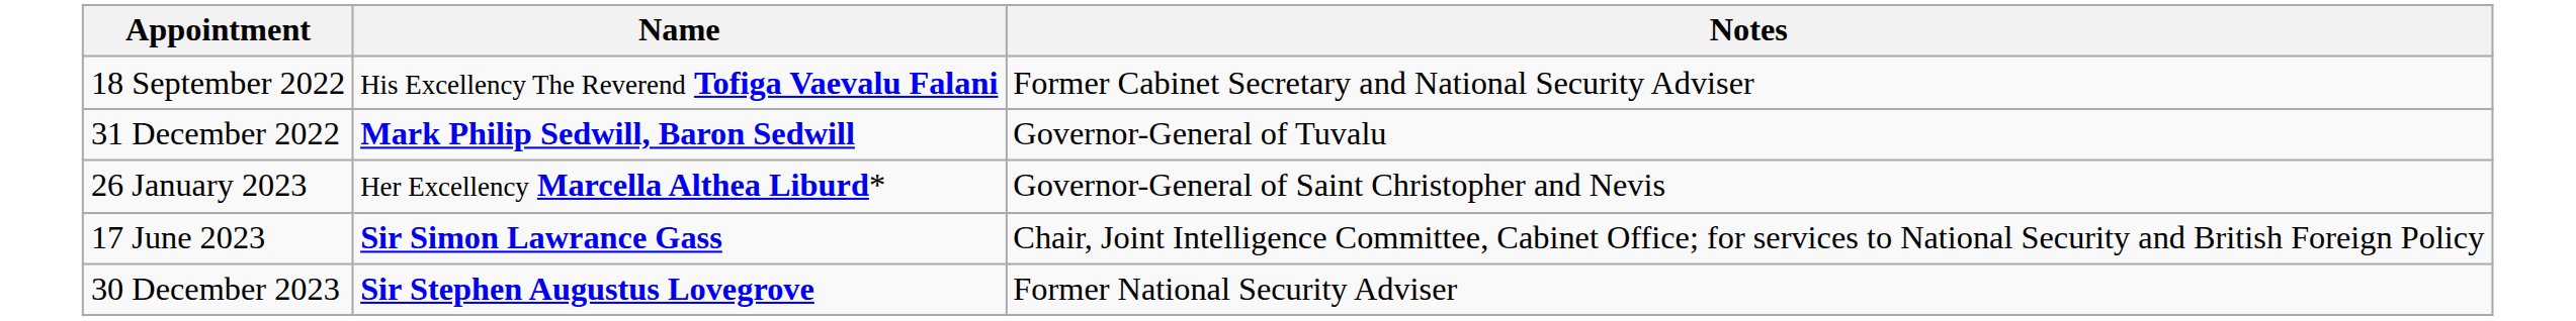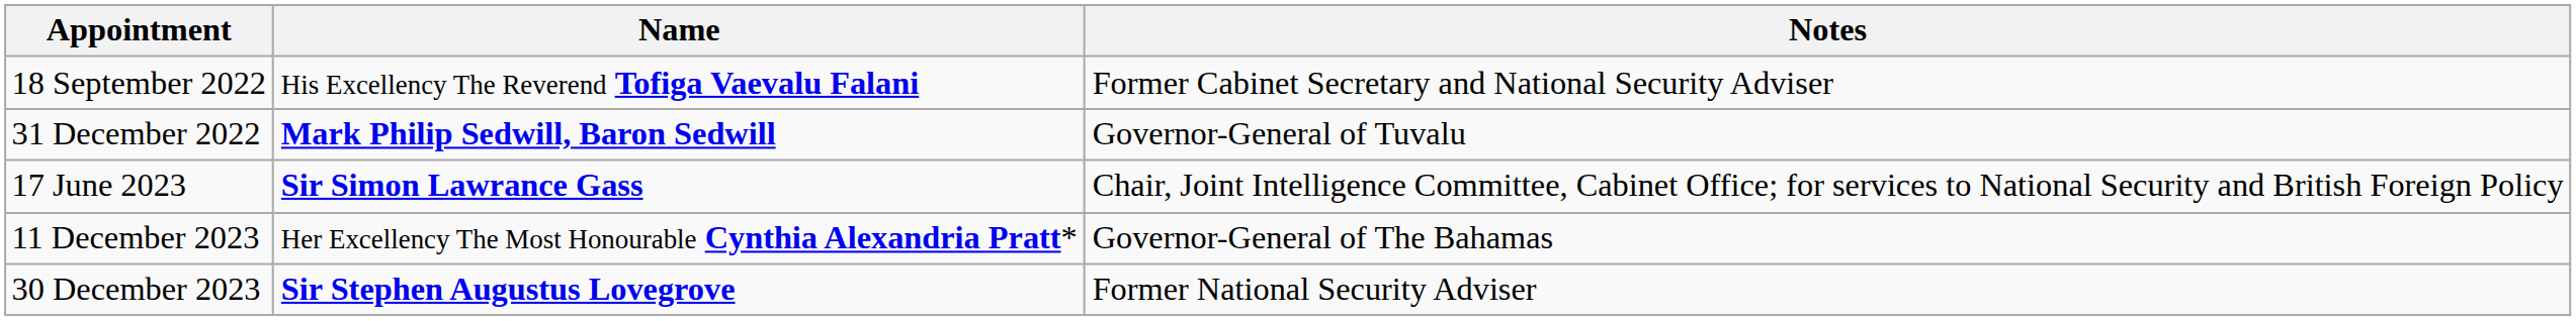- row: 26 January 2023 | Her Excellency Marcella Althea Liburd* | Governor-General of Saint Christopher and Nevis
+ row: 11 December 2023 | Her Excellency The Most Honourable Cynthia Alexandria Pratt* | Governor-General of The Bahamas
